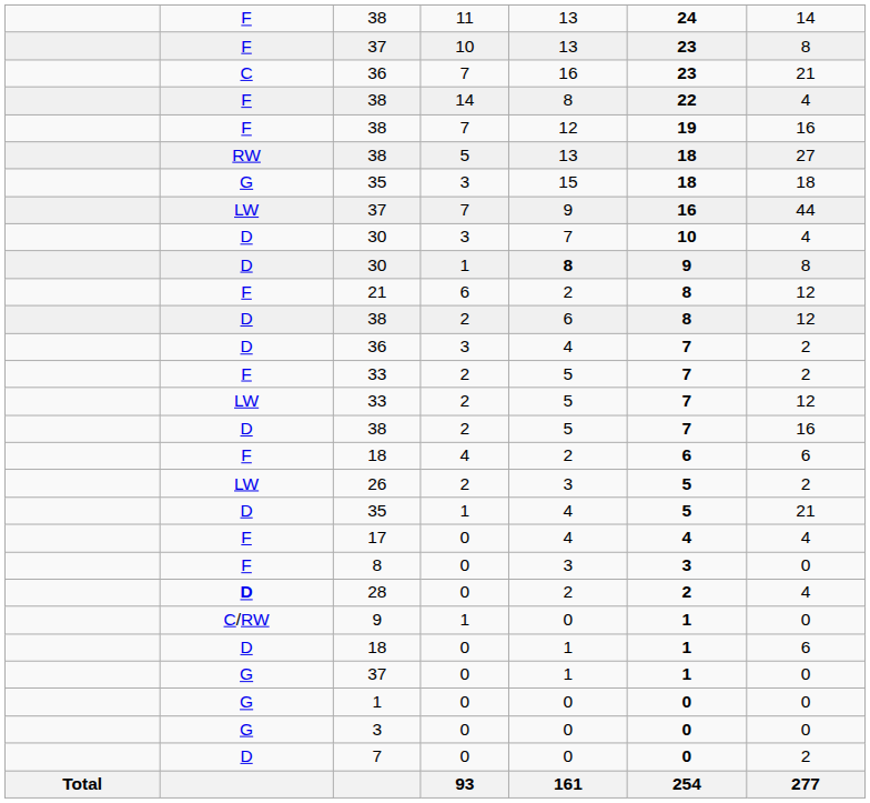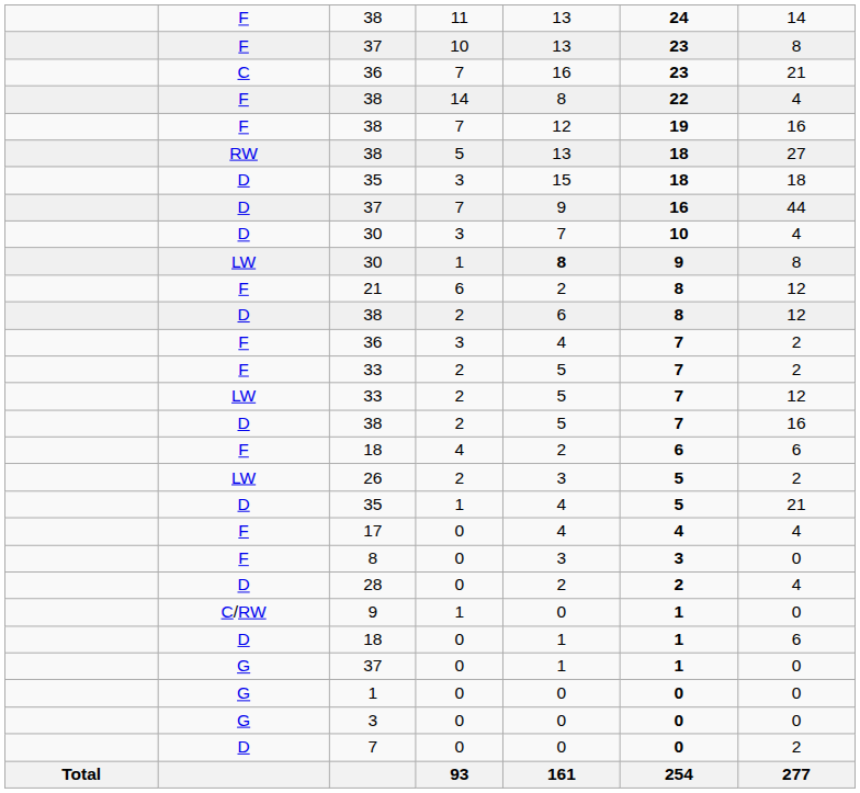35 / 3 | column 2: G -> D
37 / 7 | column 2: LW -> D
30 / 1 | column 2: D -> LW
36 / 3 | column 2: D -> F
28 | column 2: bold -> normal
